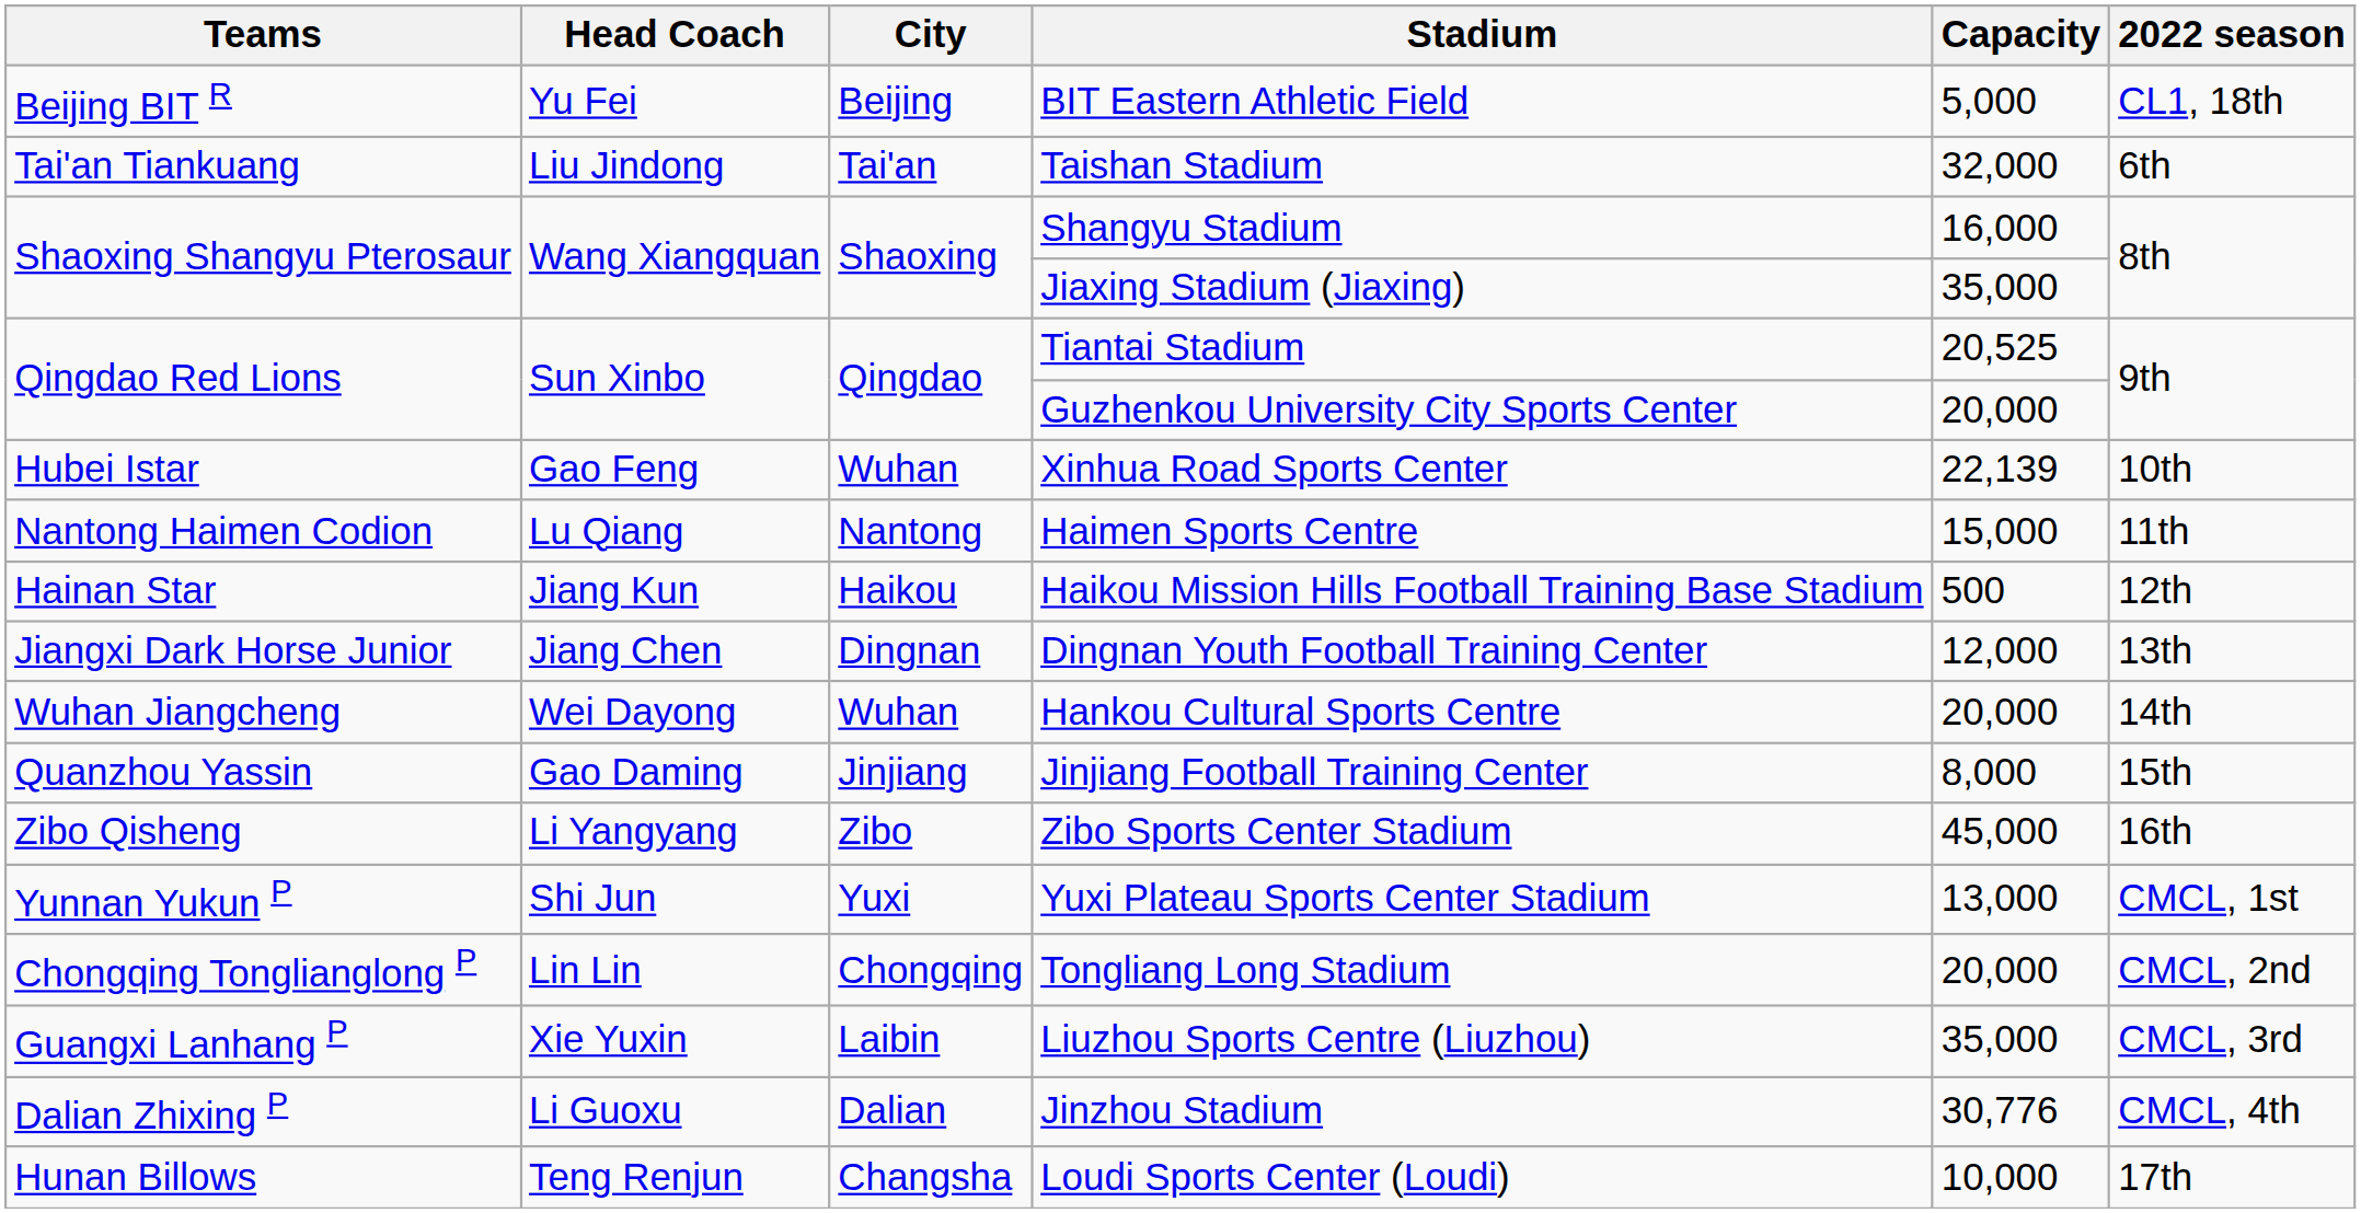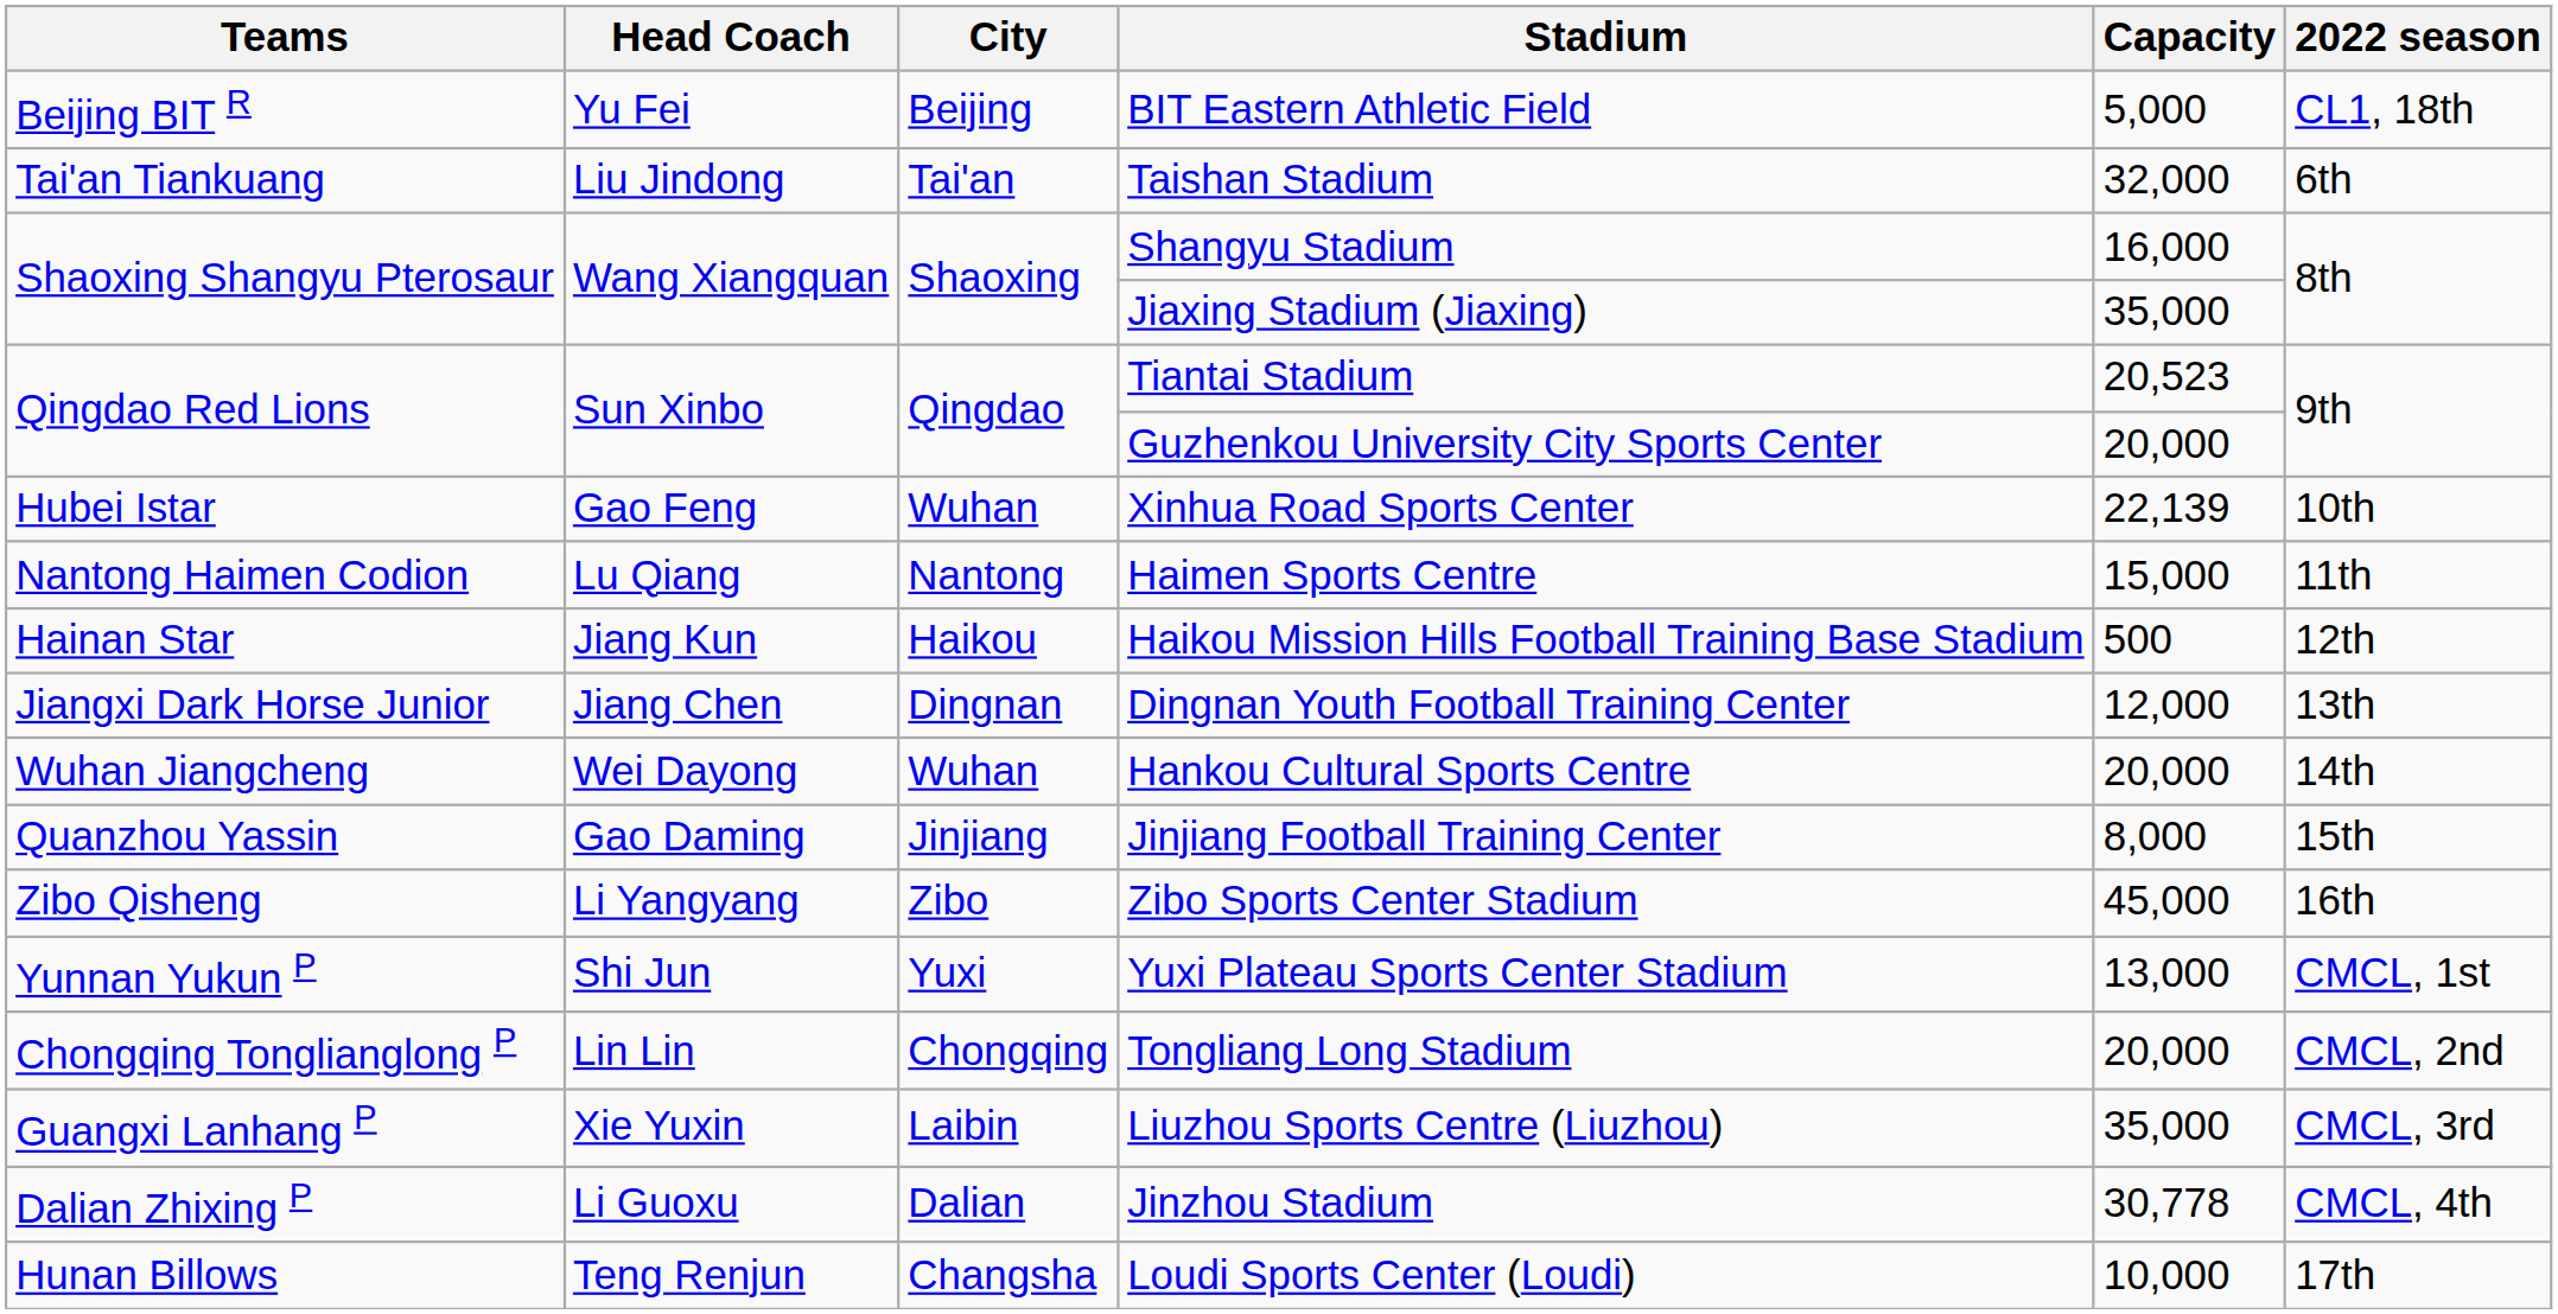Tiantai Stadium | Capacity: 20,525 -> 20,523
Jinzhou Stadium | Capacity: 30,776 -> 30,778
